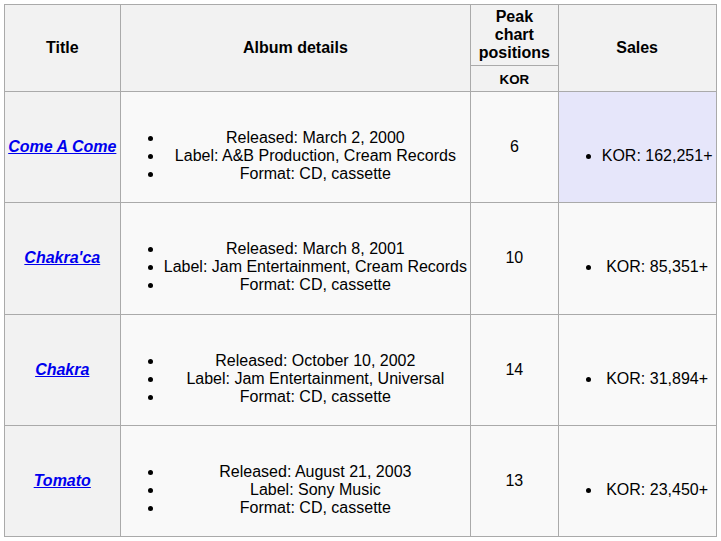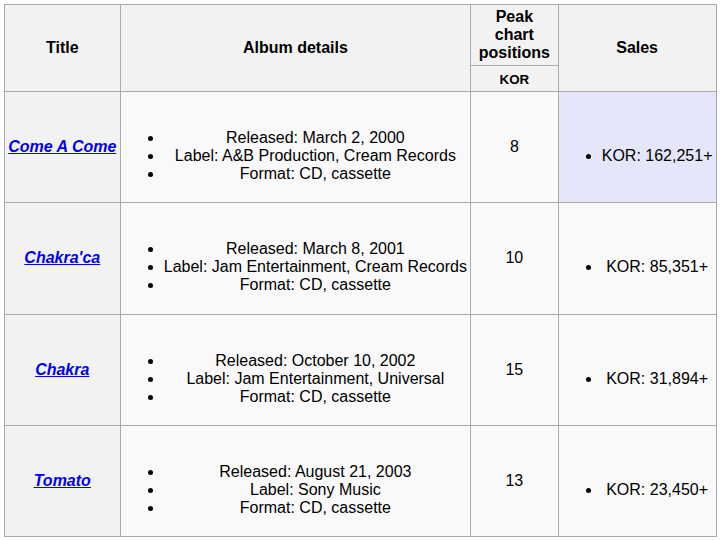Come A Come | Peak chart positions / KOR: 6 -> 8
Chakra | Peak chart positions / KOR: 14 -> 15
